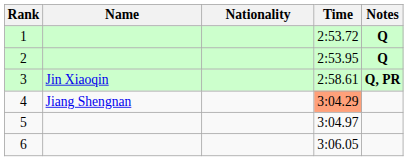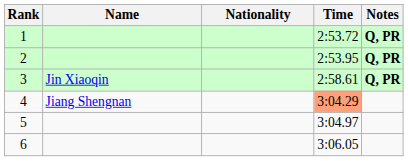1 | Notes: Q -> Q, PR
2 | Notes: Q -> Q, PR
